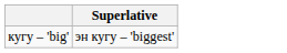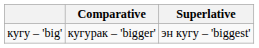+ column: Comparative | кугурак – 'bigger'
